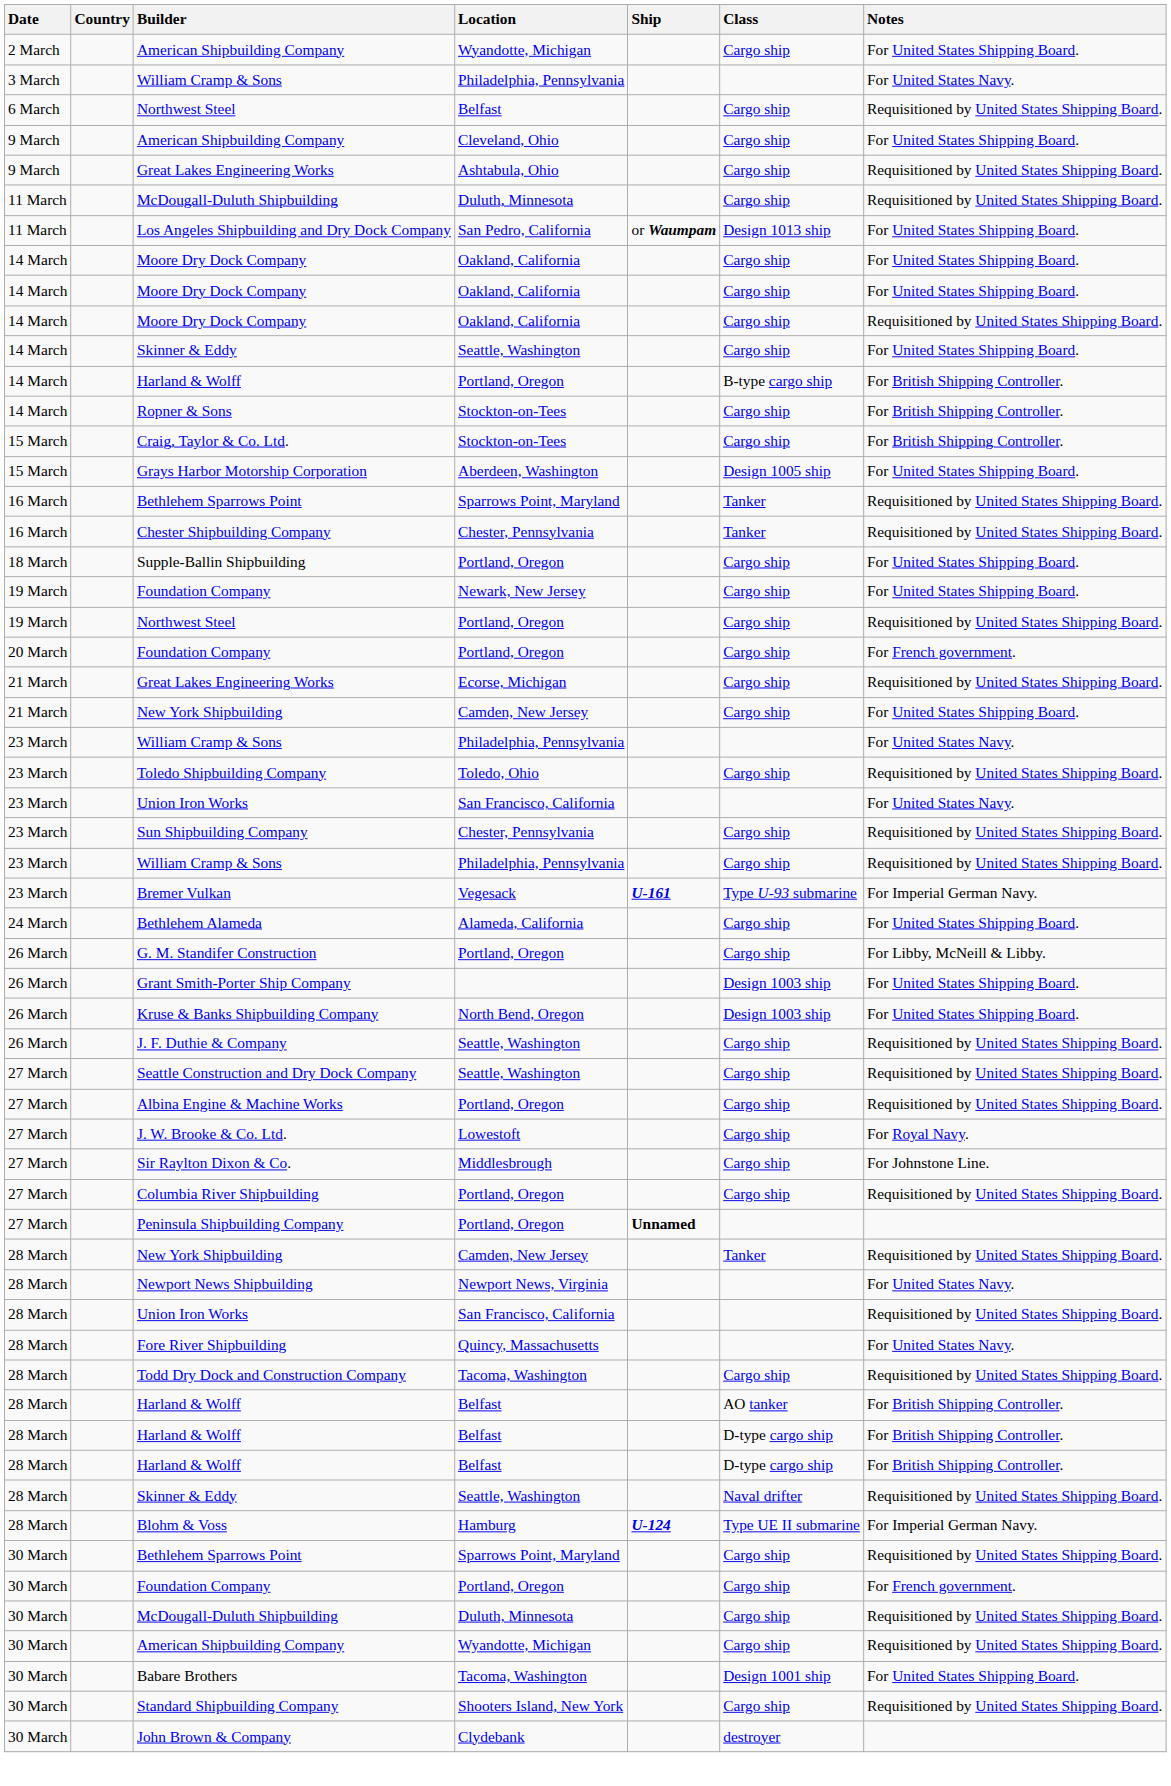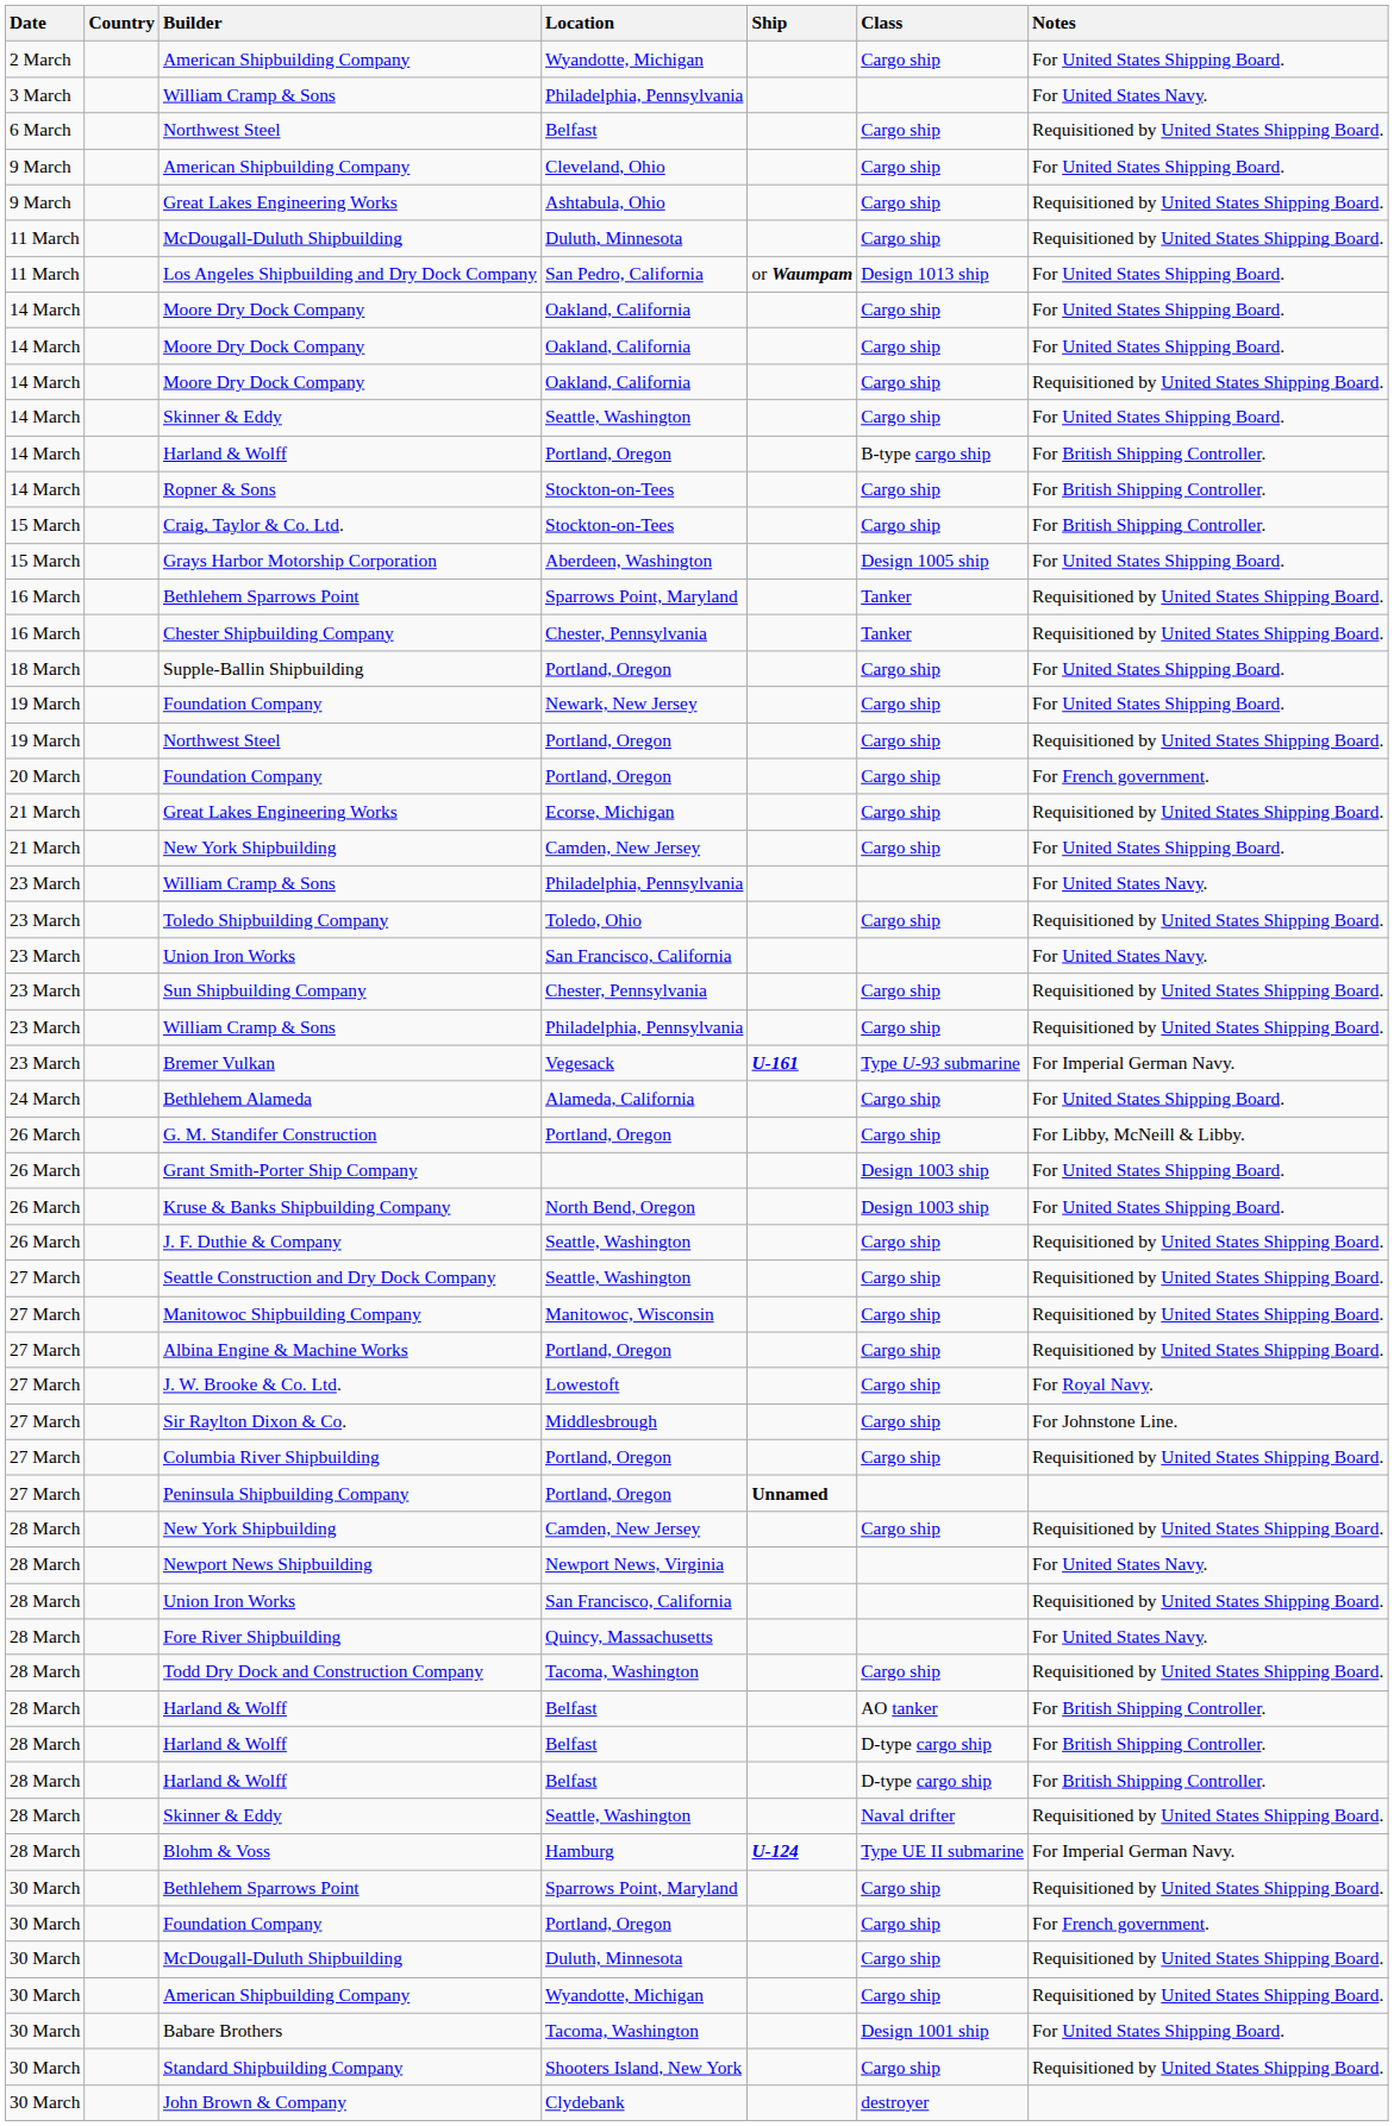+ row: 27 March | Manitowoc Shipbuilding Company | Manitowoc, Wisconsin | Cargo ship | Requisitioned by United States Shipping Board.
28 March / New York Shipbuilding | Class: Tanker -> Cargo ship
